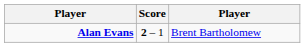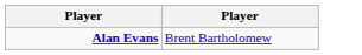- column: Score | 2 – 1
